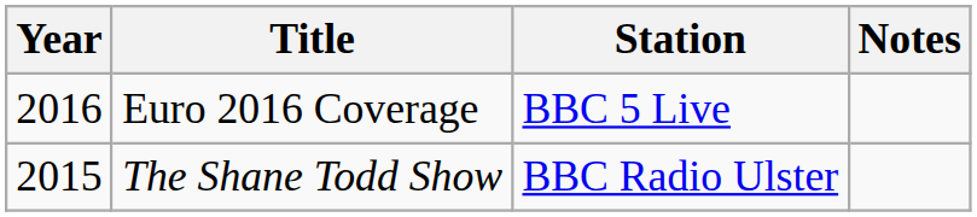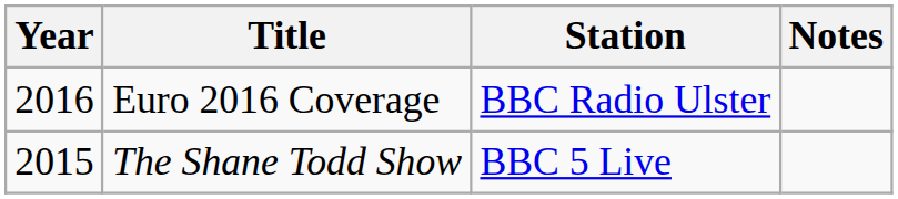Euro 2016 Coverage | Station: BBC 5 Live -> BBC Radio Ulster
The Shane Todd Show | Station: BBC Radio Ulster -> BBC 5 Live
